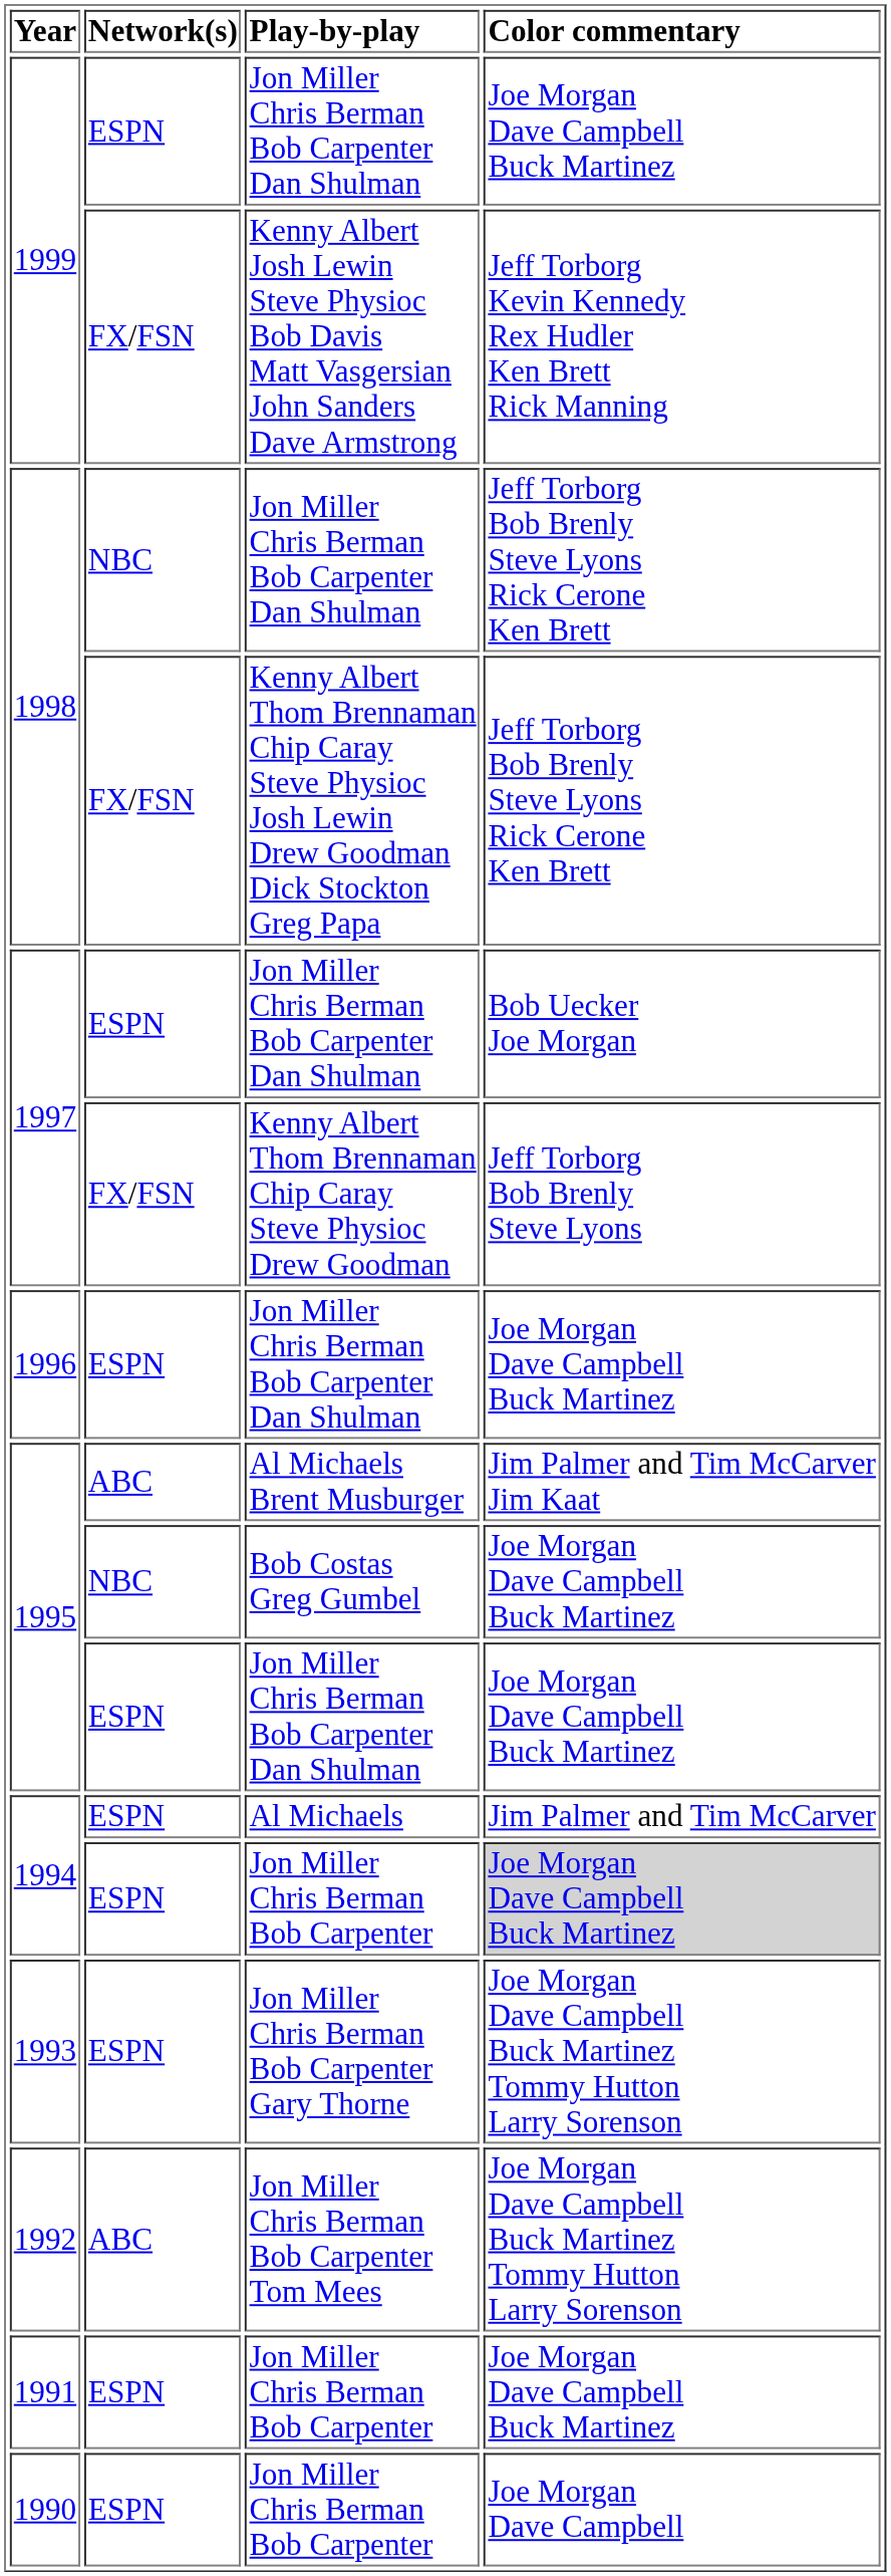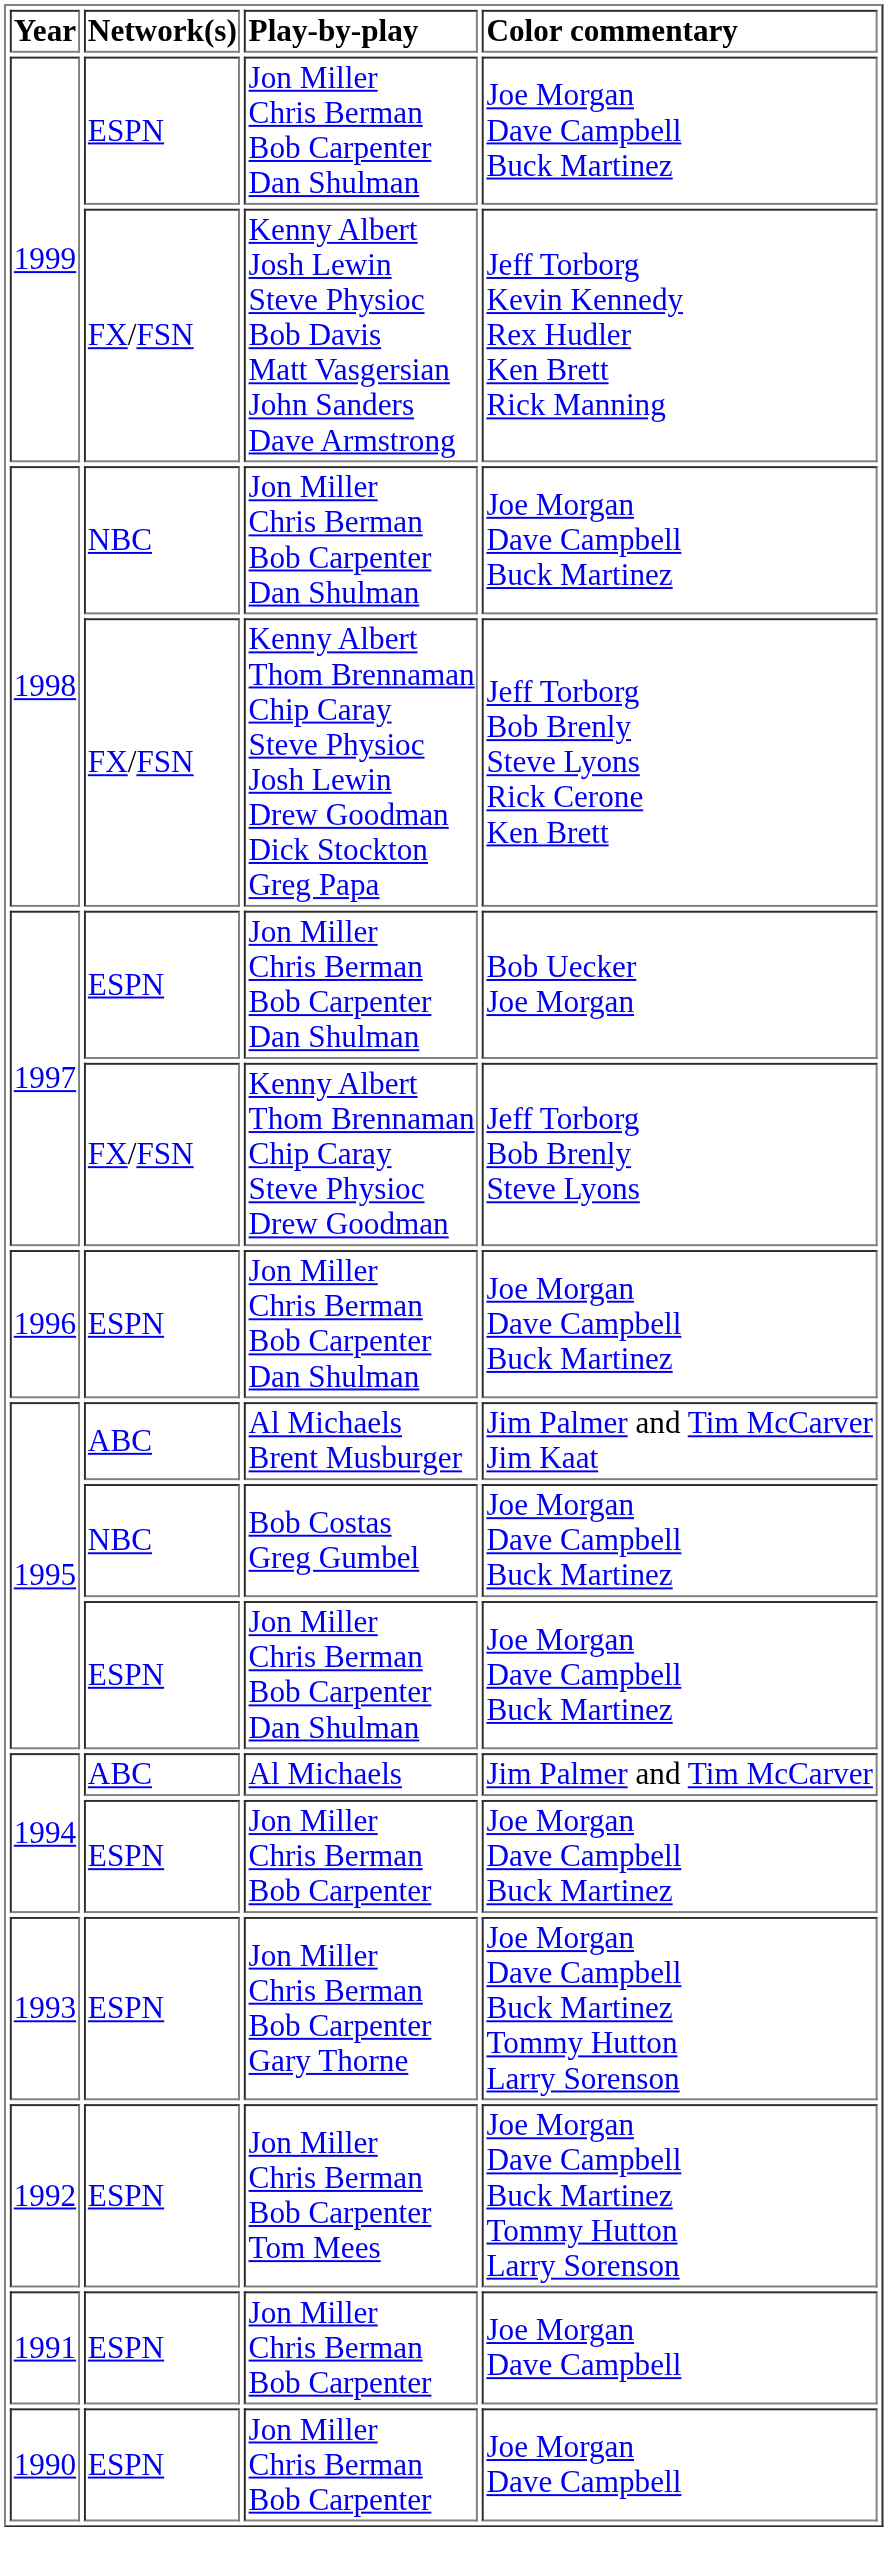1998 / Jon Miller Chris Berman Bob Carpenter Dan Shulman | Color commentary: Jeff Torborg Bob Brenly Steve Lyons Rick Cerone Ken Brett -> Joe Morgan Dave Campbell Buck Martinez
1994 / Al Michaels | Network(s): ESPN -> ABC
1994 / Jon Miller Chris Berman Bob Carpenter | Color commentary: lightgrey background -> no background
1992 | Network(s): ABC -> ESPN
1991 | Color commentary: Joe Morgan Dave Campbell Buck Martinez -> Joe Morgan Dave Campbell
